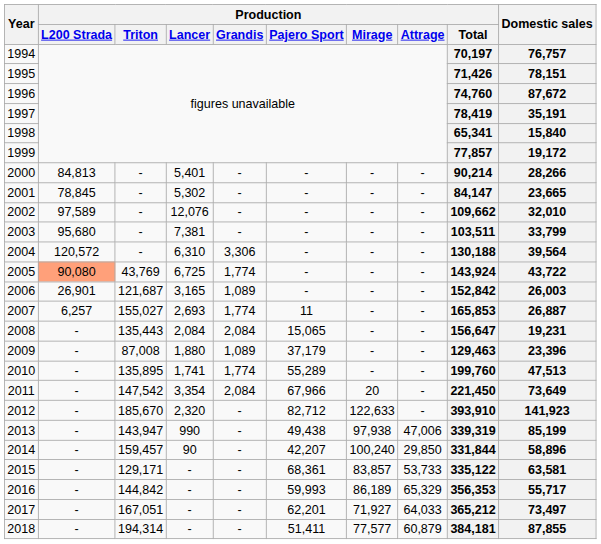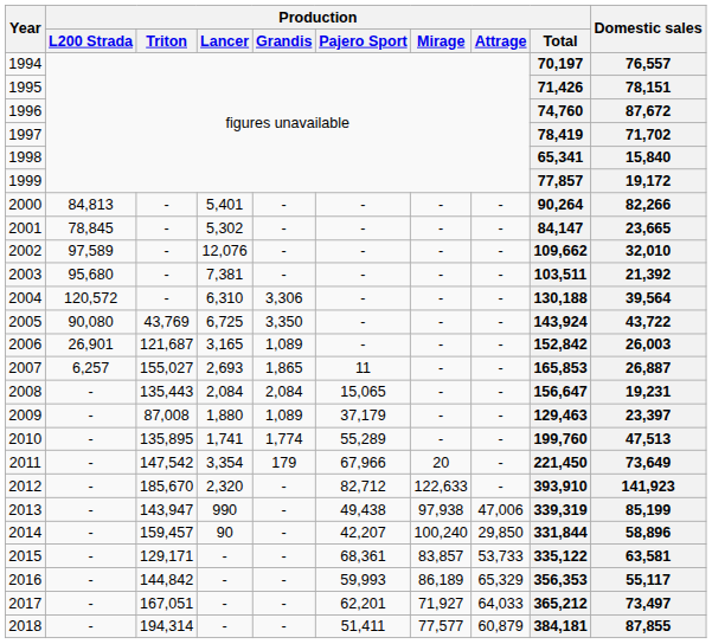1994 | Domestic sales: 76,757 -> 76,557
1997 | Domestic sales: 35,191 -> 71,702
2000 | Production / Total: 90,214 -> 90,264
2000 | Domestic sales: 28,266 -> 82,266
2003 | Domestic sales: 33,799 -> 21,392
2005 | Production / L200 Strada: lightsalmon background -> no background
2005 | Production / Grandis: 1,774 -> 3,350
2007 | Production / Grandis: 1,774 -> 1,865
2009 | Domestic sales: 23,396 -> 23,397
2011 | Production / Grandis: 2,084 -> 179
2016 | Domestic sales: 55,717 -> 55,117
